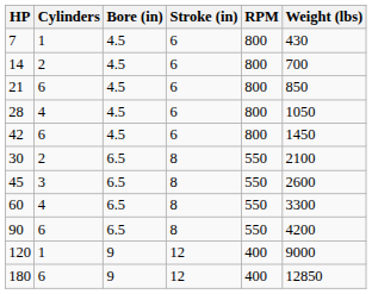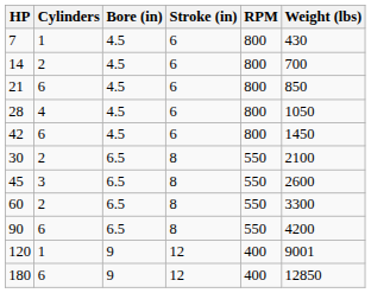60 | Cylinders: 4 -> 2
120 | Weight (lbs): 9000 -> 9001
